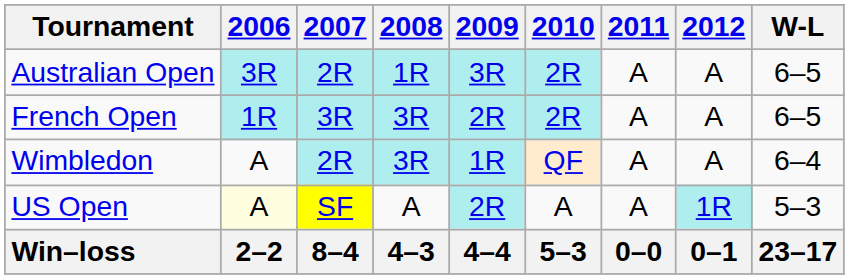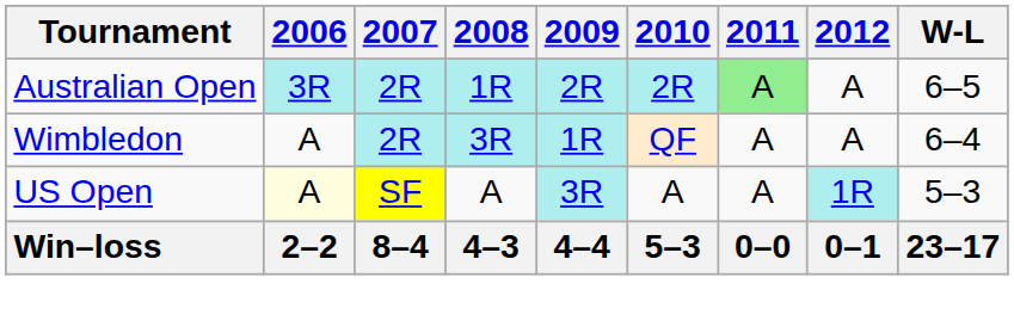Australian Open | 2009: 3R -> 2R
Australian Open | 2011: no background -> lightgreen background
- row: French Open | 1R | 3R | 3R | 2R | 2R | A | A | 6–5
US Open | 2009: 2R -> 3R
